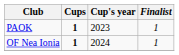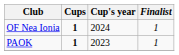rows swapped: PAOK <-> OF Nea Ionia
